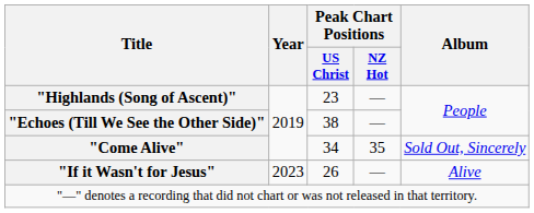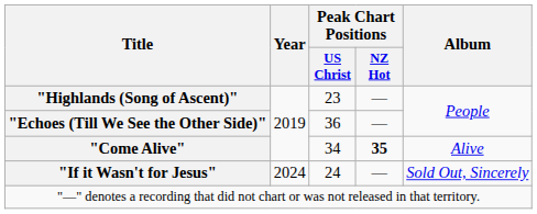"Echoes (Till We See the Other Side)" | Peak Chart Positions / US Christ: 38 -> 36
"Come Alive" | Peak Chart Positions / NZ Hot: normal -> bold
"Come Alive" | Album: Sold Out, Sincerely -> Alive
"If it Wasn't for Jesus" | Year: 2023 -> 2024
"If it Wasn't for Jesus" | Peak Chart Positions / US Christ: 26 -> 24
"If it Wasn't for Jesus" | Album: Alive -> Sold Out, Sincerely
